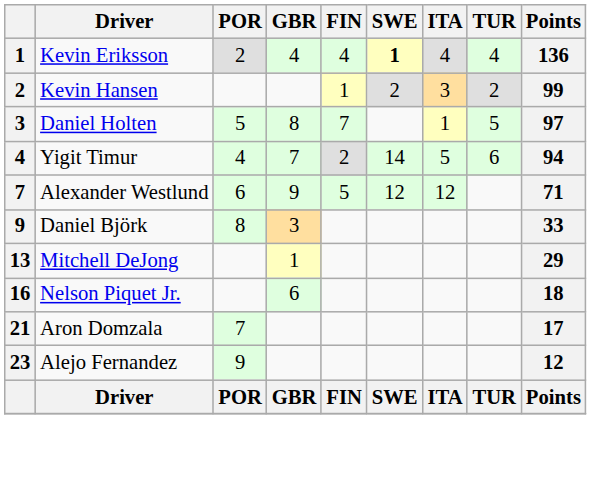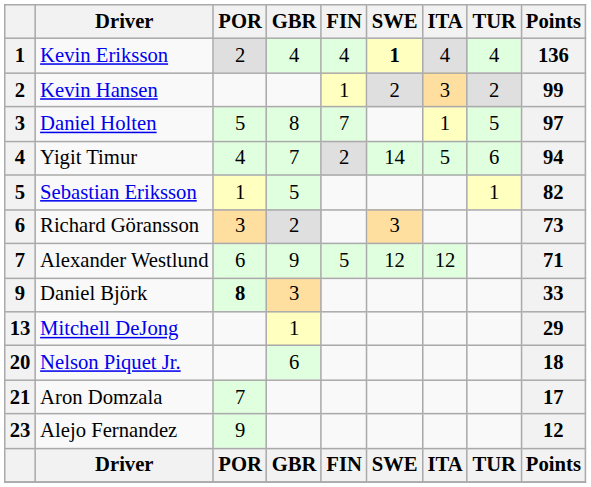+ row: 5 | Sebastian Eriksson | 1 | 5 | 1 | 82
+ row: 6 | Richard Göransson | 3 | 2 | 3 | 73
Daniel Björk | POR: normal -> bold
Nelson Piquet Jr. | column 1: 16 -> 20
